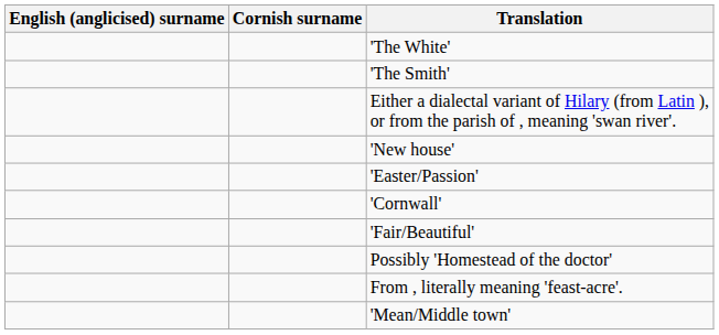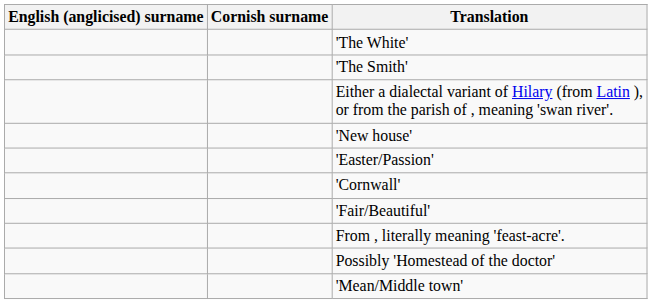rows swapped: Possibly 'Homestead of the doctor' <-> From , literally meaning 'feast-acre'.
